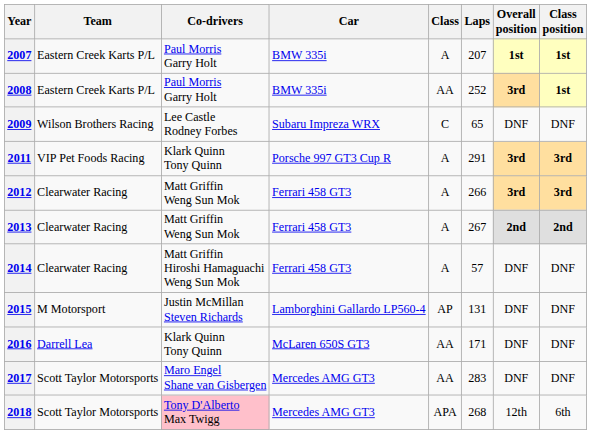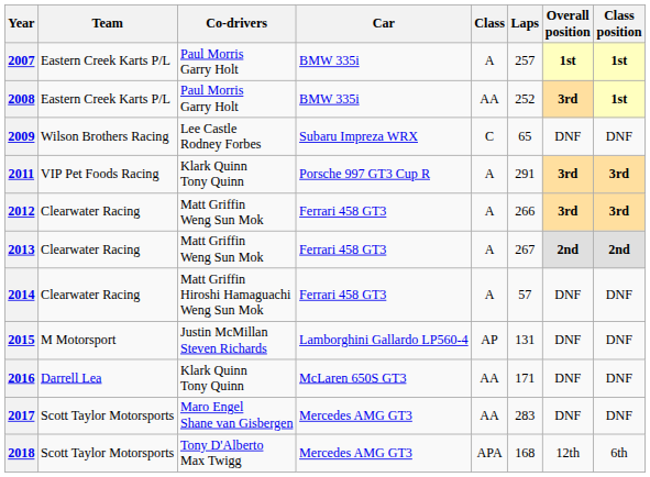2007 | Laps: 207 -> 257
2018 | Co-drivers: pink background -> no background
2018 | Laps: 268 -> 168
